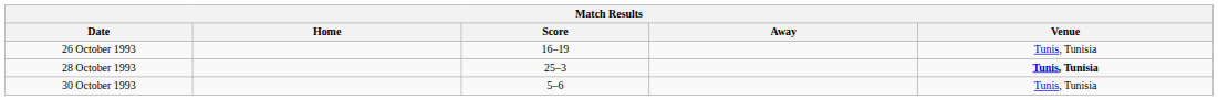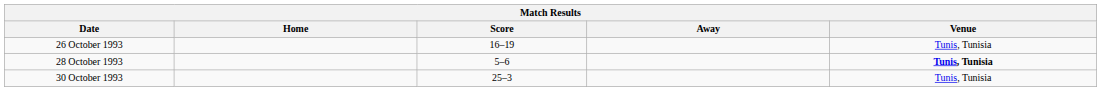28 October 1993 | Score: 25–3 -> 5–6
30 October 1993 | Score: 5–6 -> 25–3
